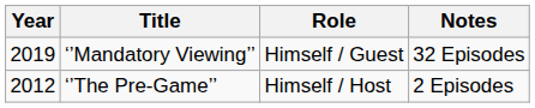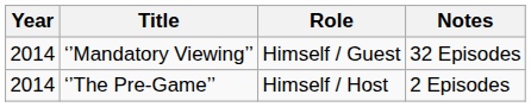‘’Mandatory Viewing’’ | Year: 2019 -> 2014
‘’The Pre-Game’’ | Year: 2012 -> 2014
